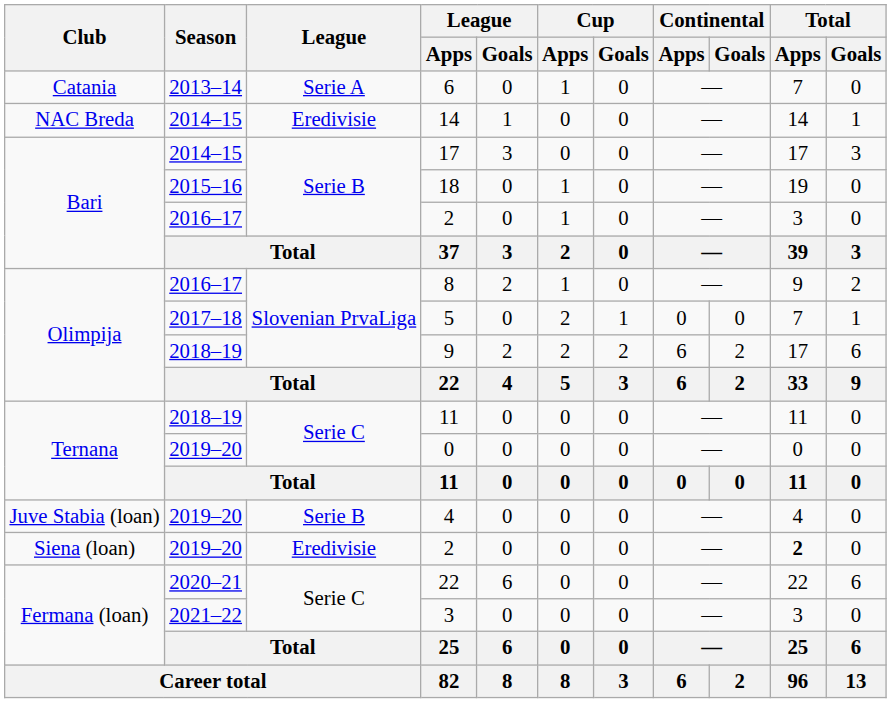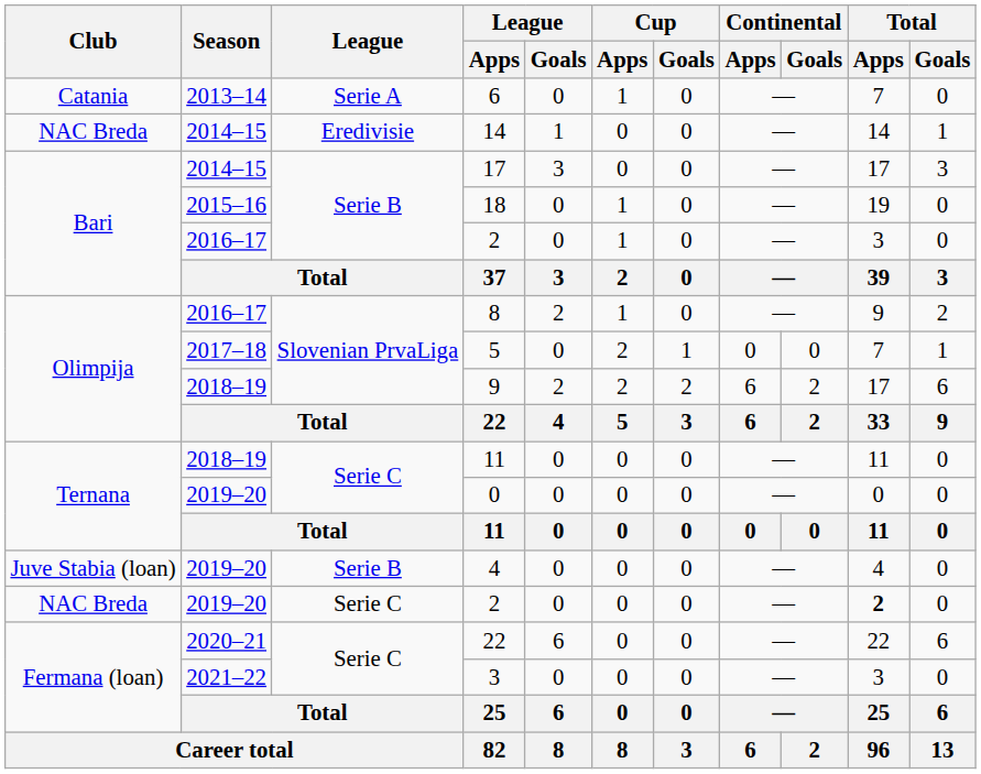2019–20 / 2 | Club: Siena (loan) -> NAC Breda
2019–20 / 2 | League: Eredivisie -> Serie C
